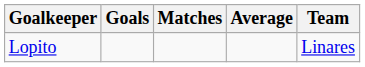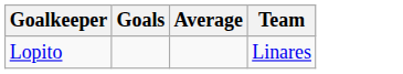- column: Matches
